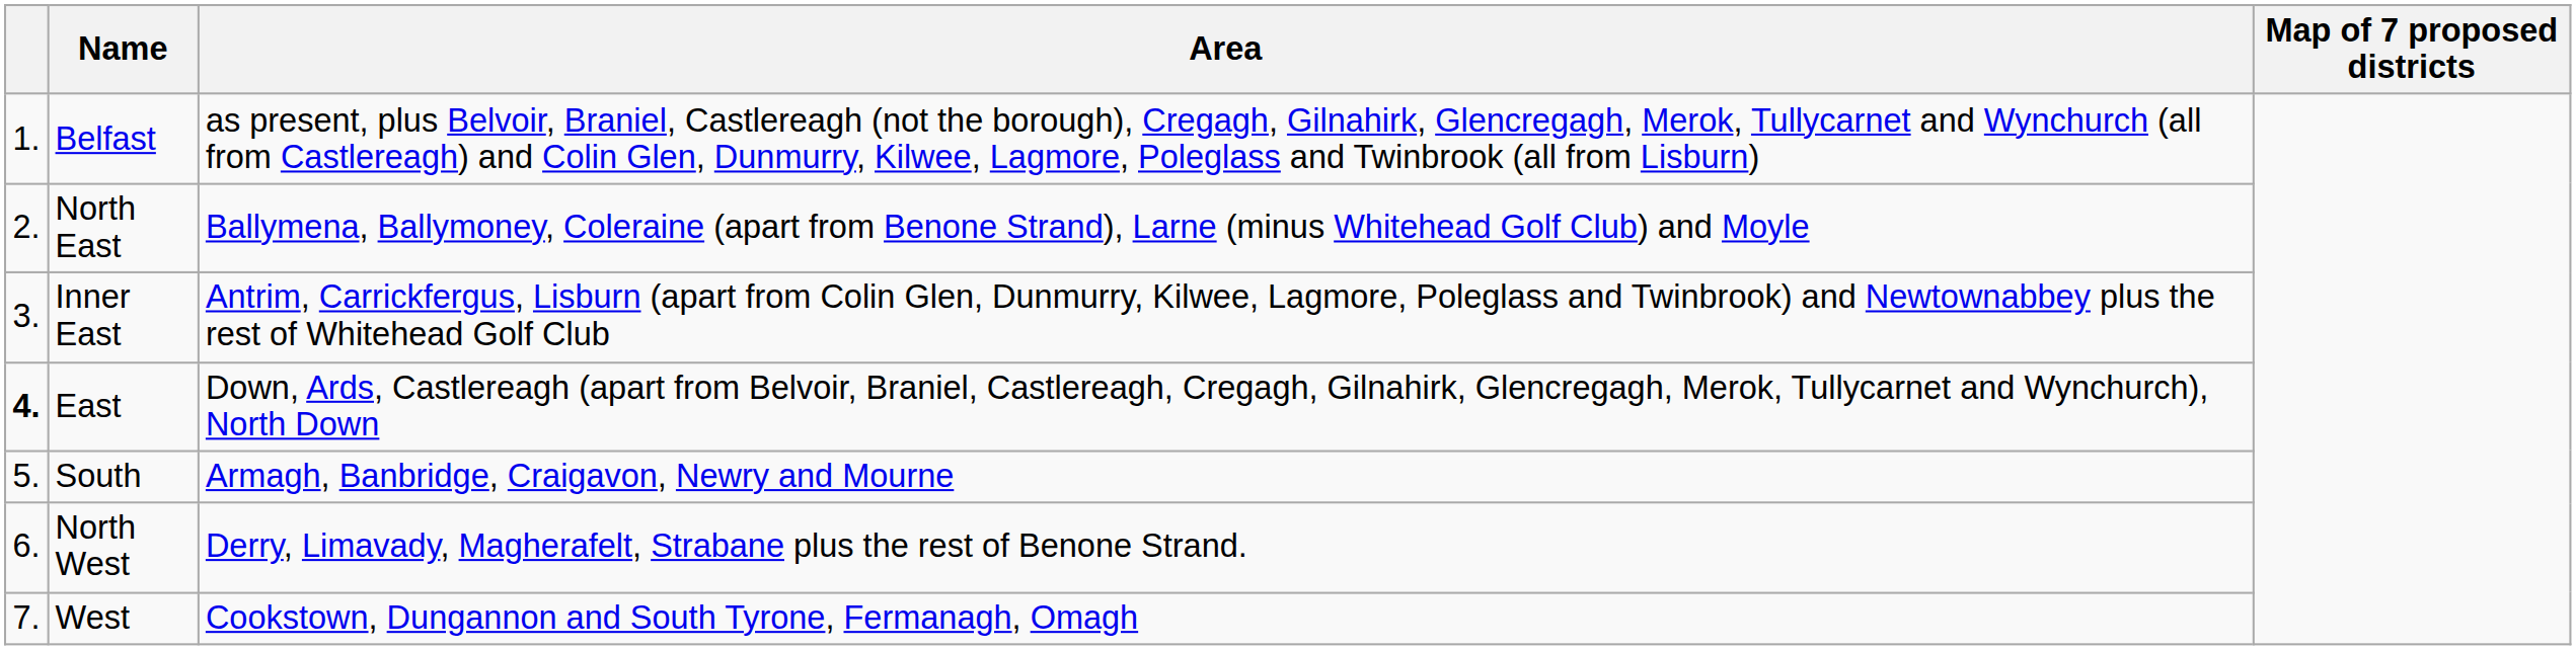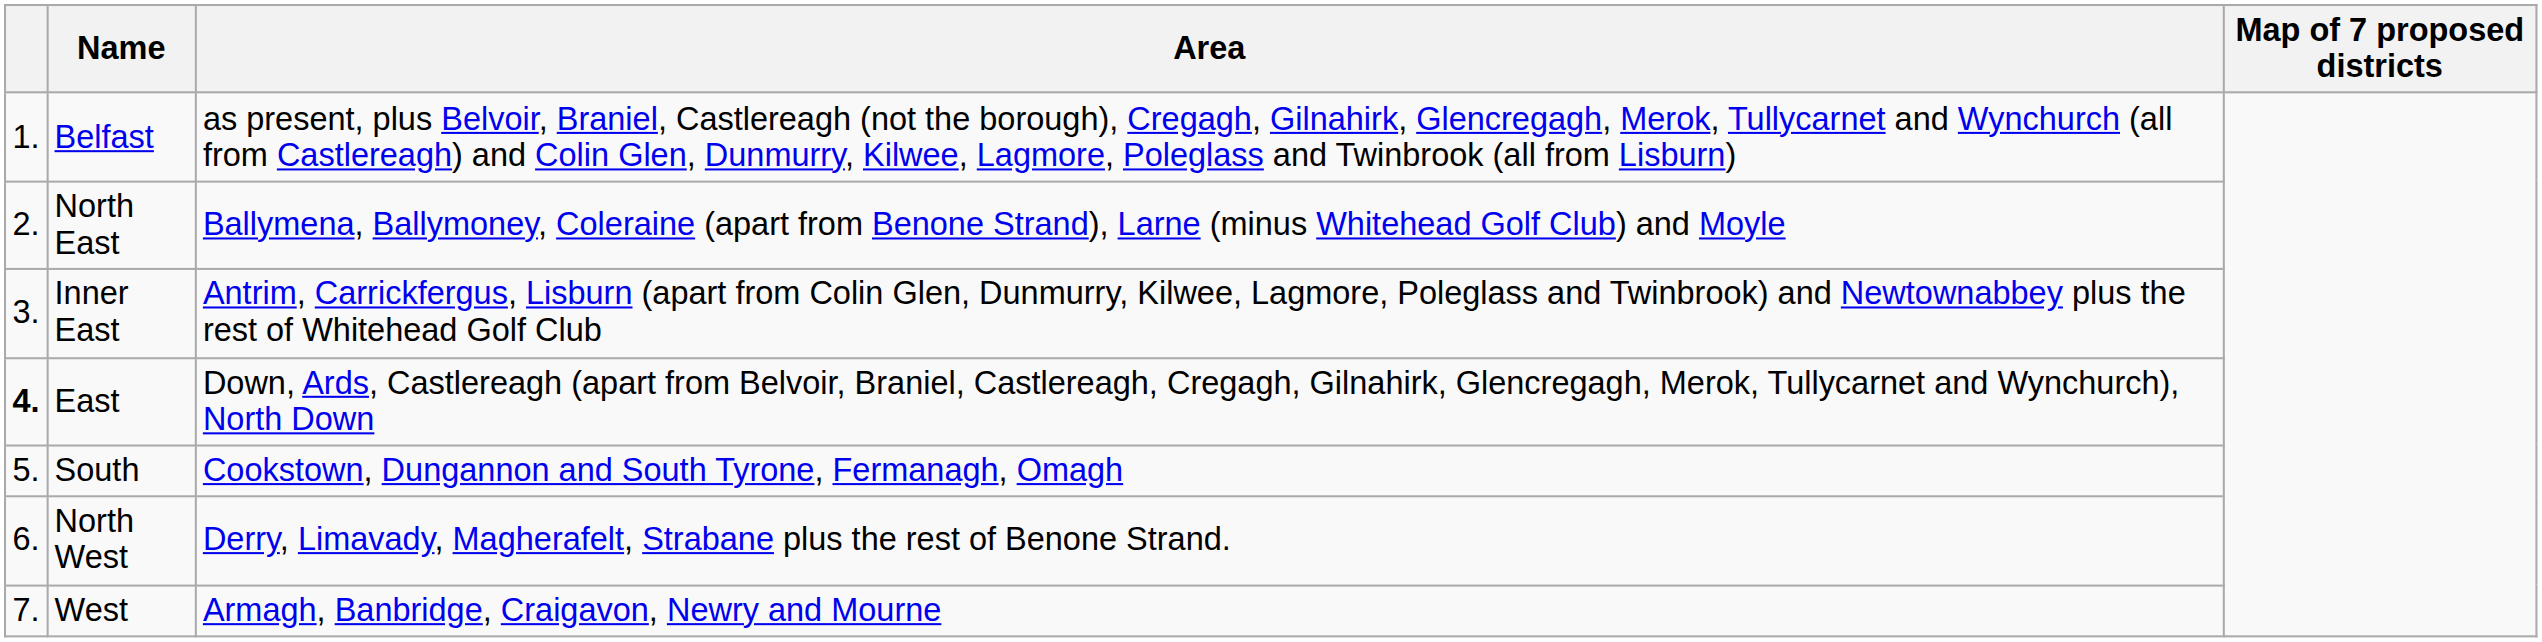South | Area: Armagh, Banbridge, Craigavon, Newry and Mourne -> Cookstown, Dungannon and South Tyrone, Fermanagh, Omagh
West | Area: Cookstown, Dungannon and South Tyrone, Fermanagh, Omagh -> Armagh, Banbridge, Craigavon, Newry and Mourne
